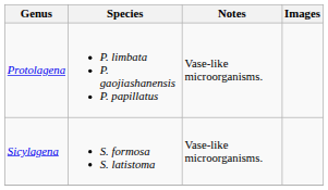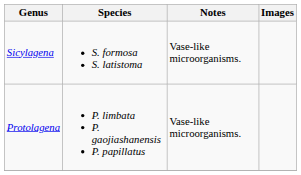rows swapped: Protolagena <-> Sicylagena
